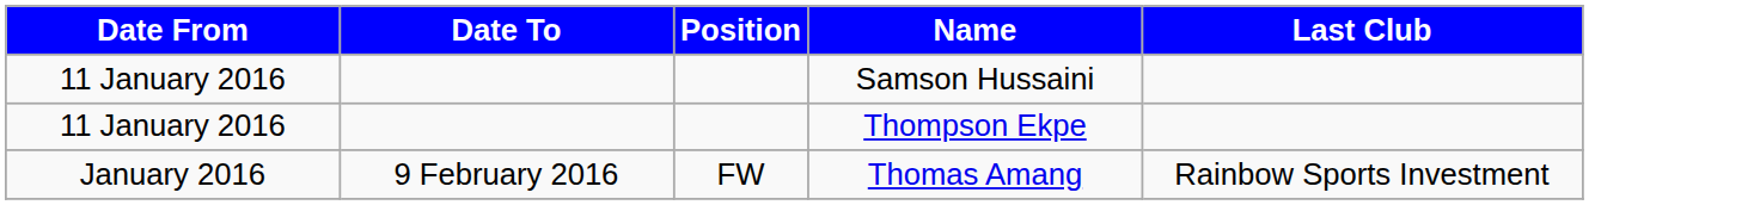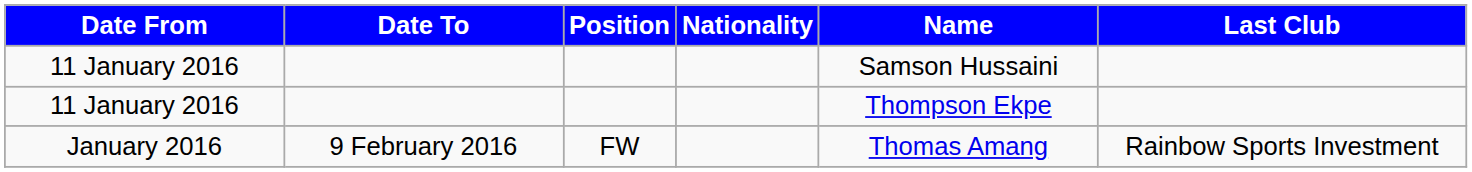+ column: Nationality
